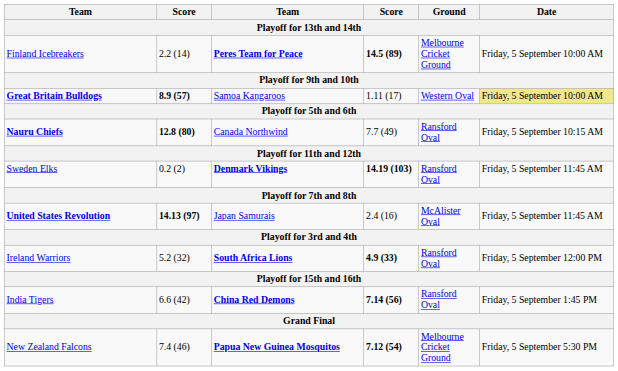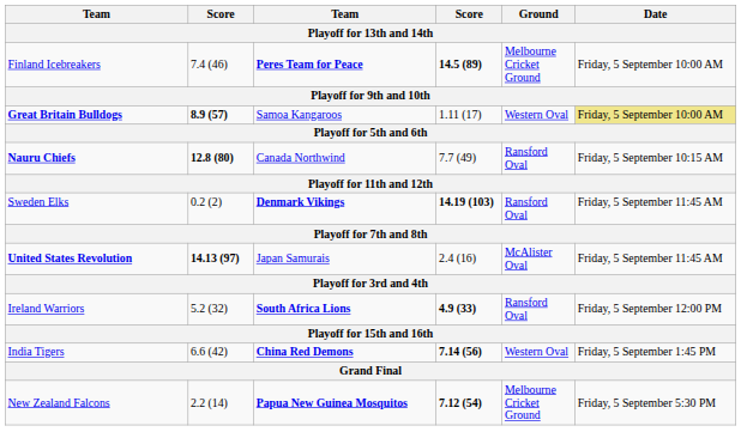Finland Icebreakers | column 2: 2.2 (14) -> 7.4 (46)
India Tigers | Ground: Ransford Oval -> Western Oval
New Zealand Falcons | column 2: 7.4 (46) -> 2.2 (14)
